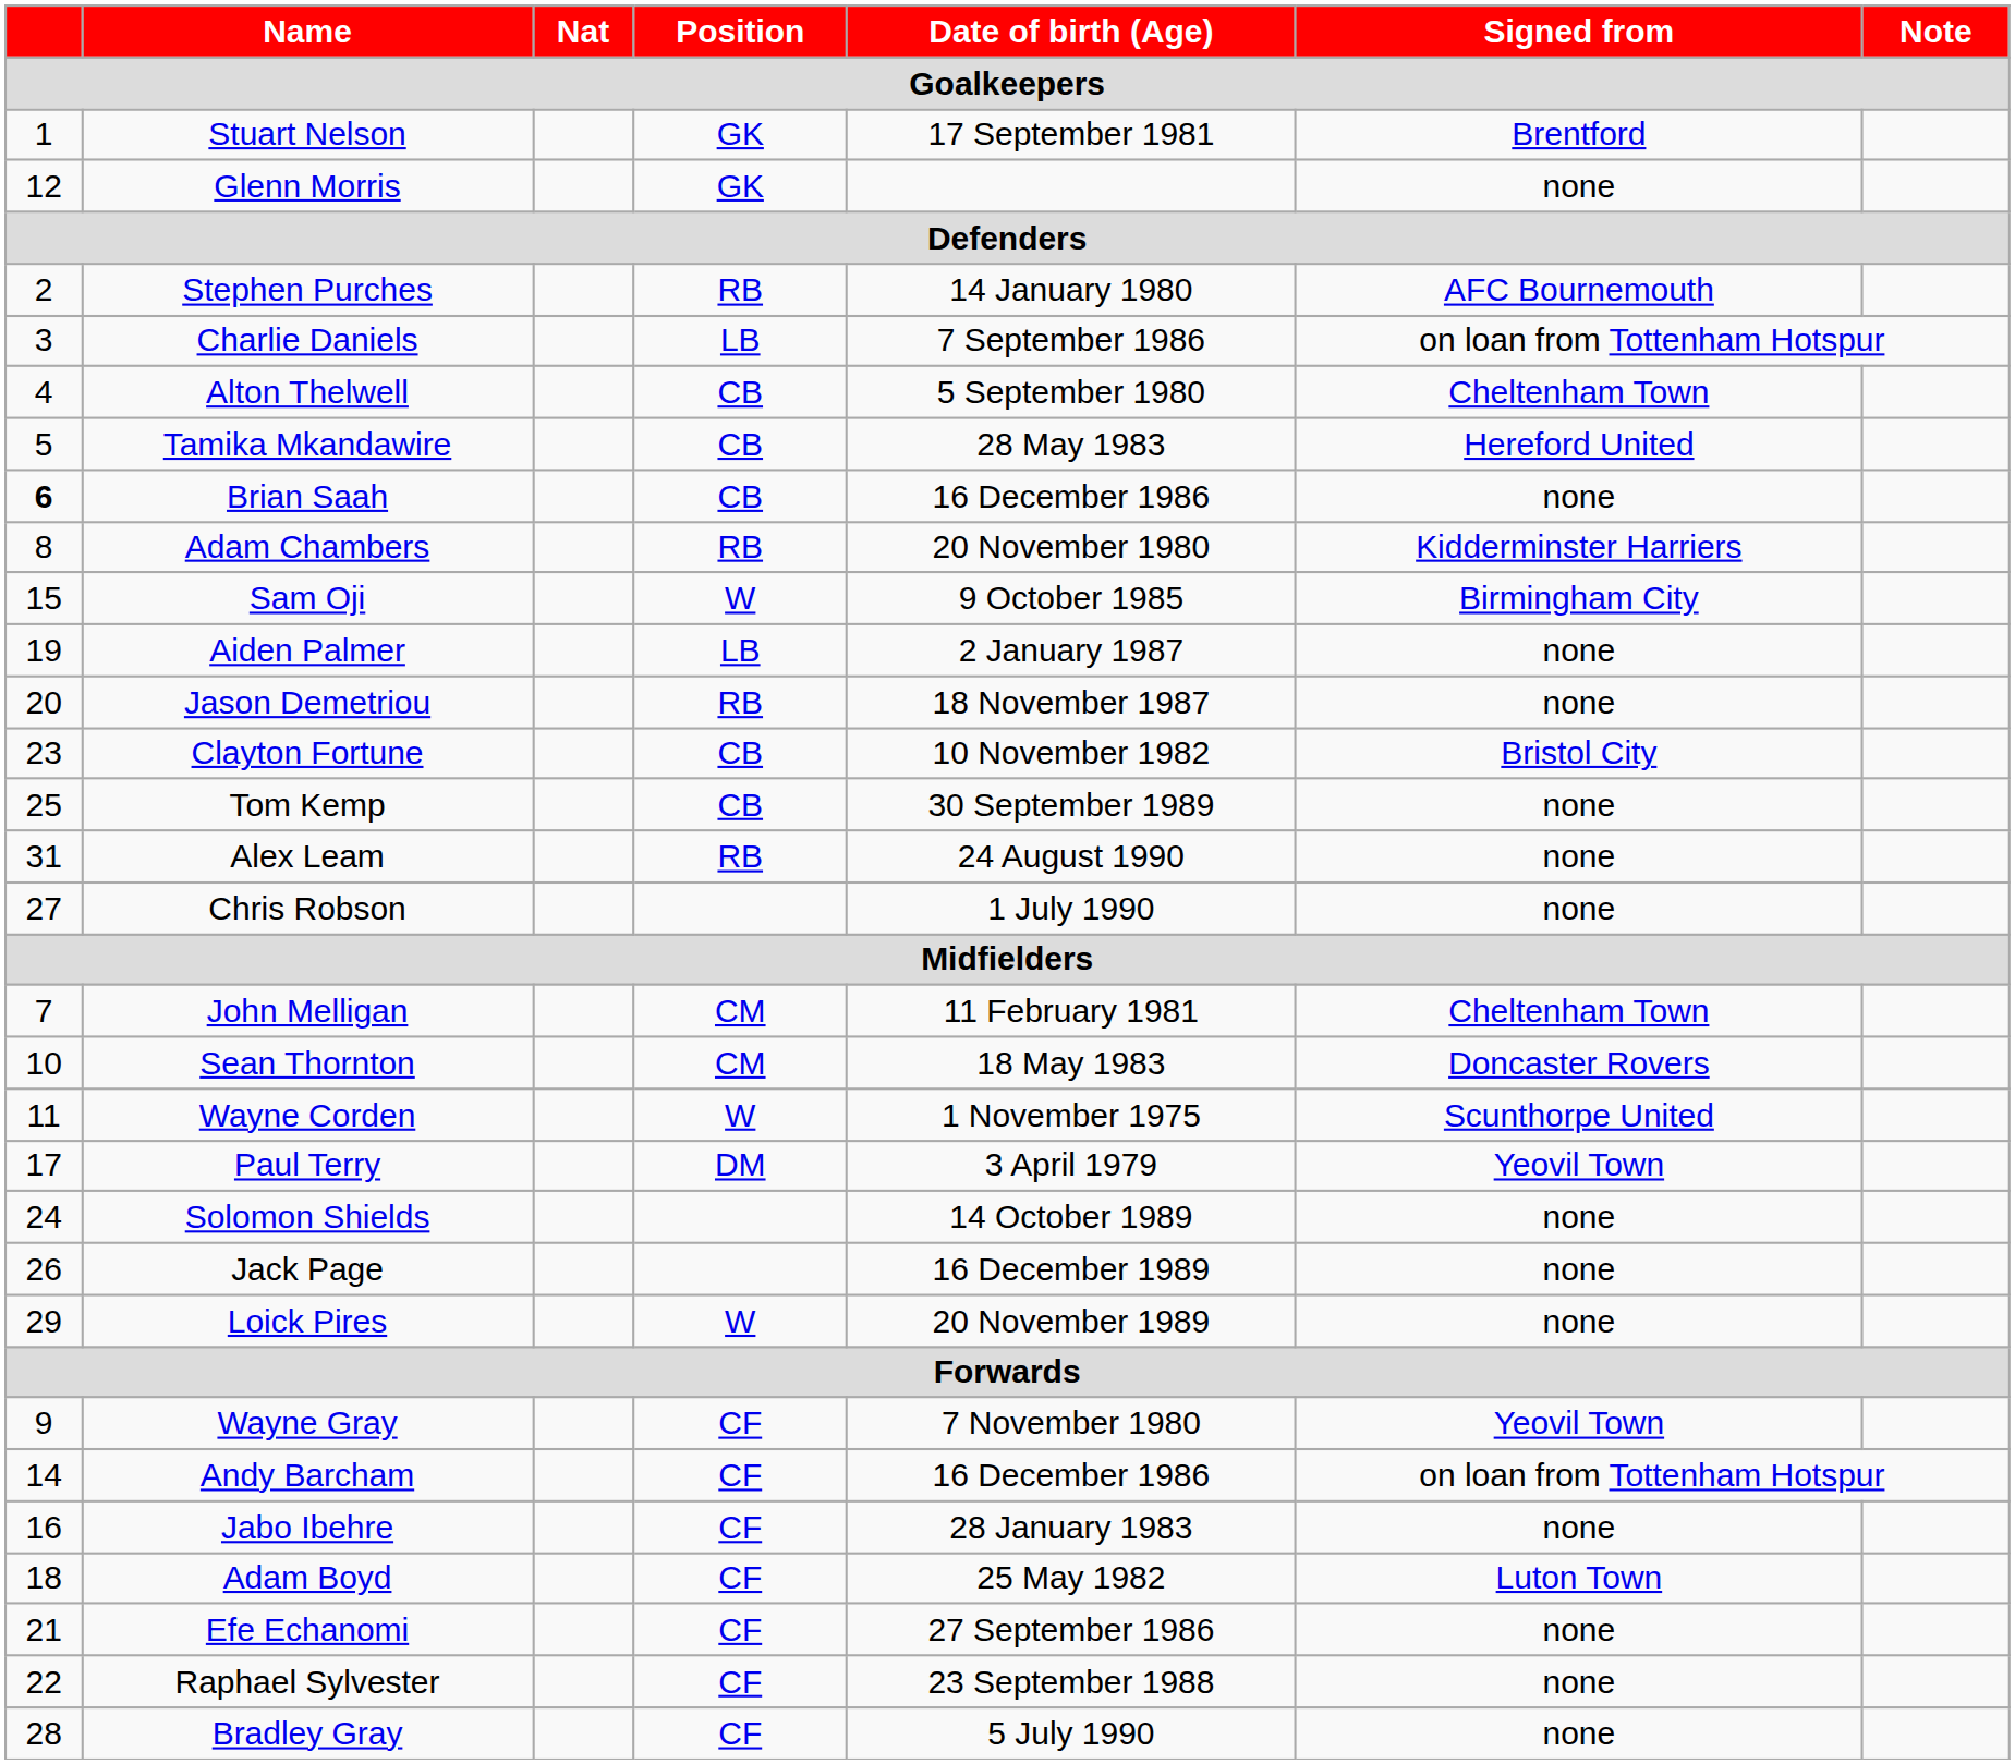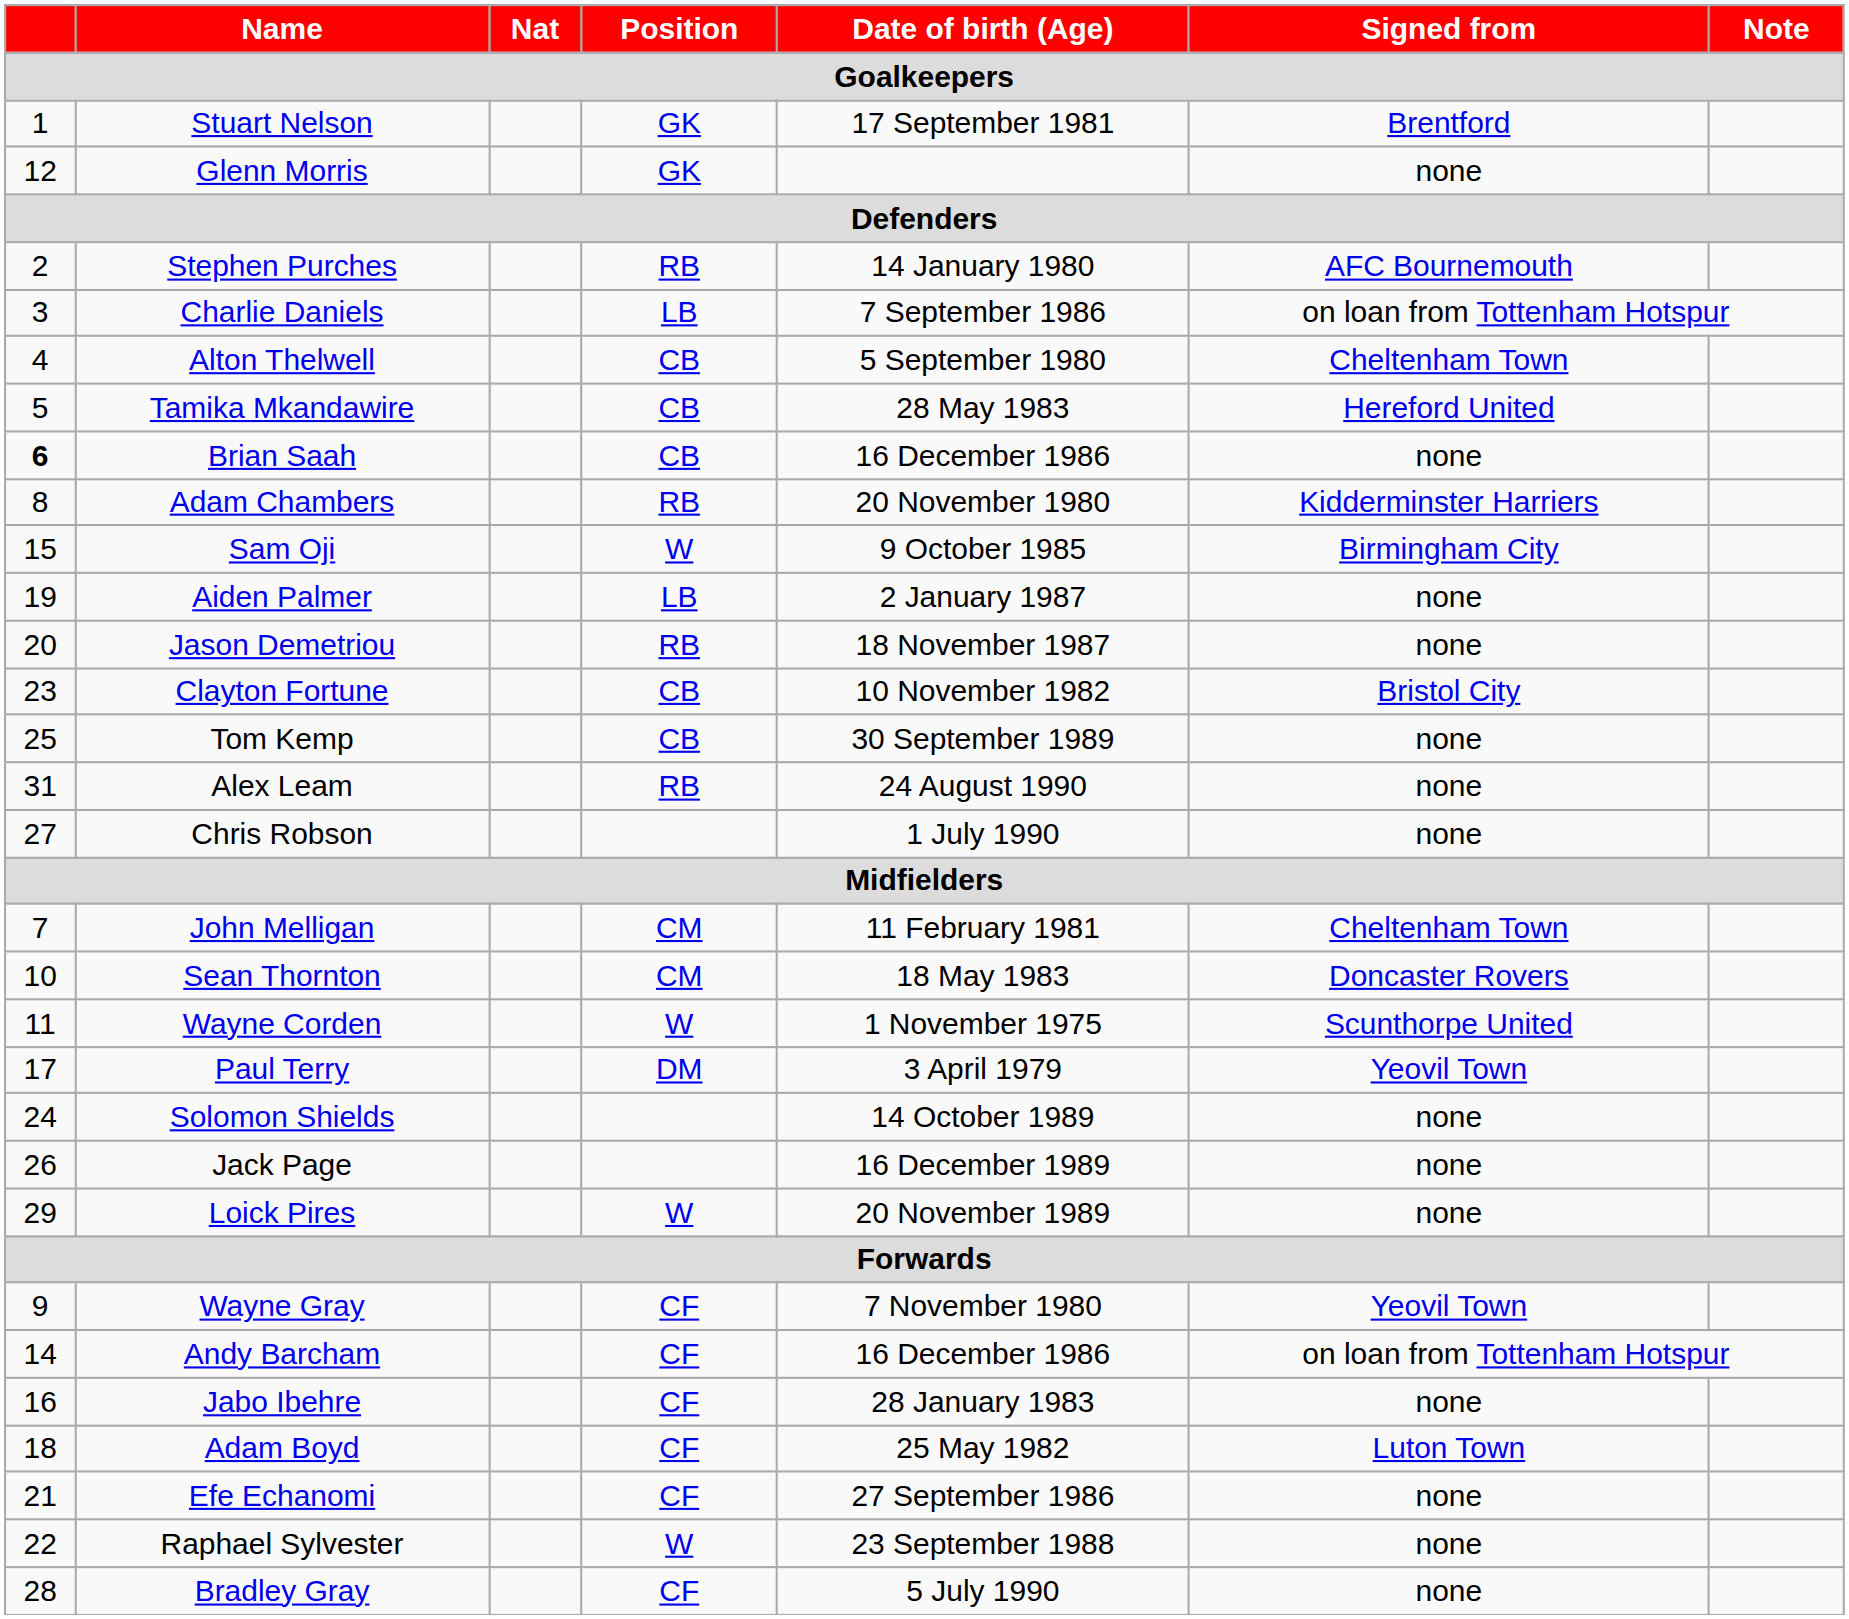Raphael Sylvester | Position: CF -> W
